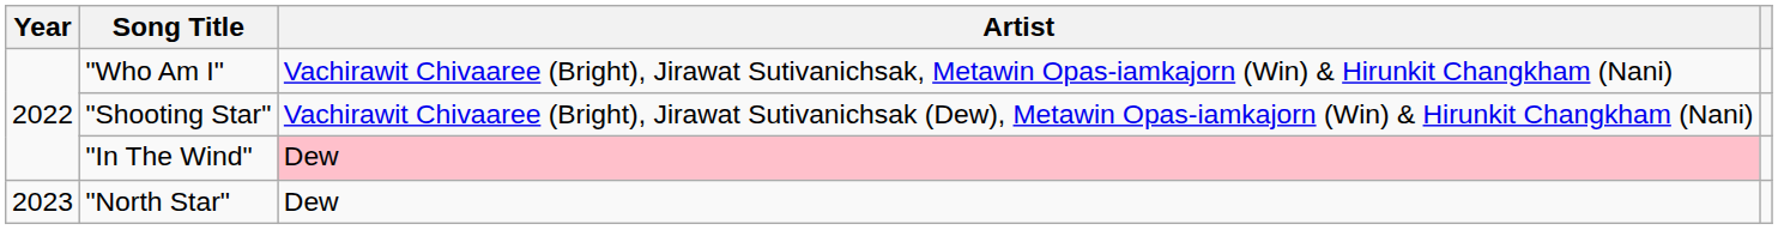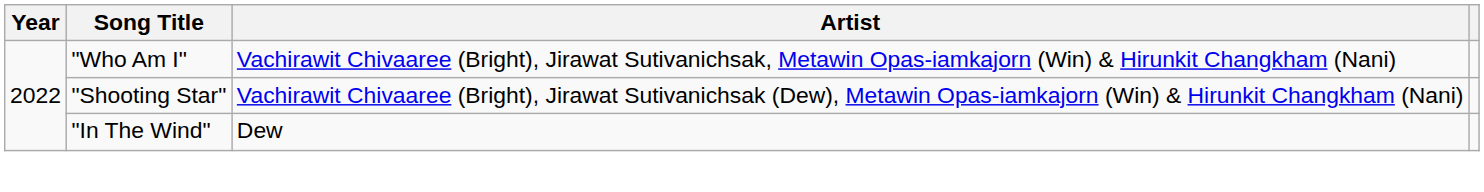"In The Wind" | Artist: pink background -> no background
- row: 2023 | "North Star" | Dew
